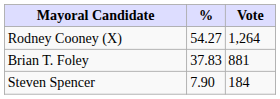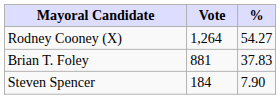columns swapped: Vote <-> %
